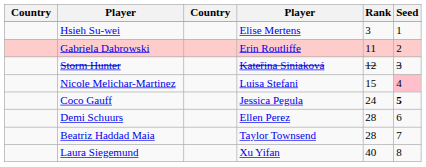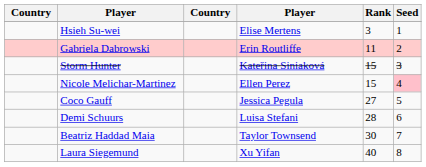Storm Hunter | Rank: 12 -> 15
Nicole Melichar-Martinez | column 4: Luisa Stefani -> Ellen Perez
Coco Gauff | Rank: 24 -> 27
Coco Gauff | Seed: bold -> normal
Demi Schuurs | column 4: Ellen Perez -> Luisa Stefani
Beatriz Haddad Maia | Rank: 28 -> 30
